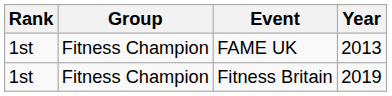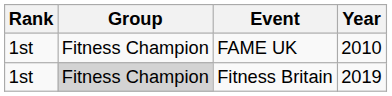FAME UK | Year: 2013 -> 2010
Fitness Britain | Group: no background -> lightgrey background
